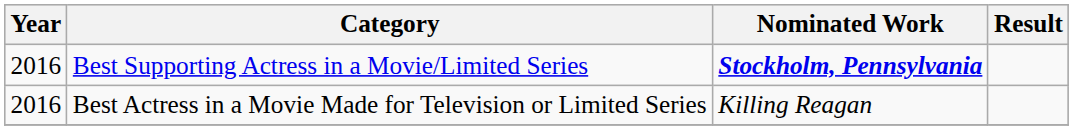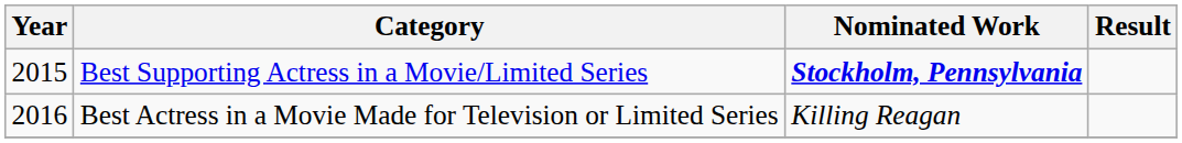Best Supporting Actress in a Movie/Limited Series | Year: 2016 -> 2015
